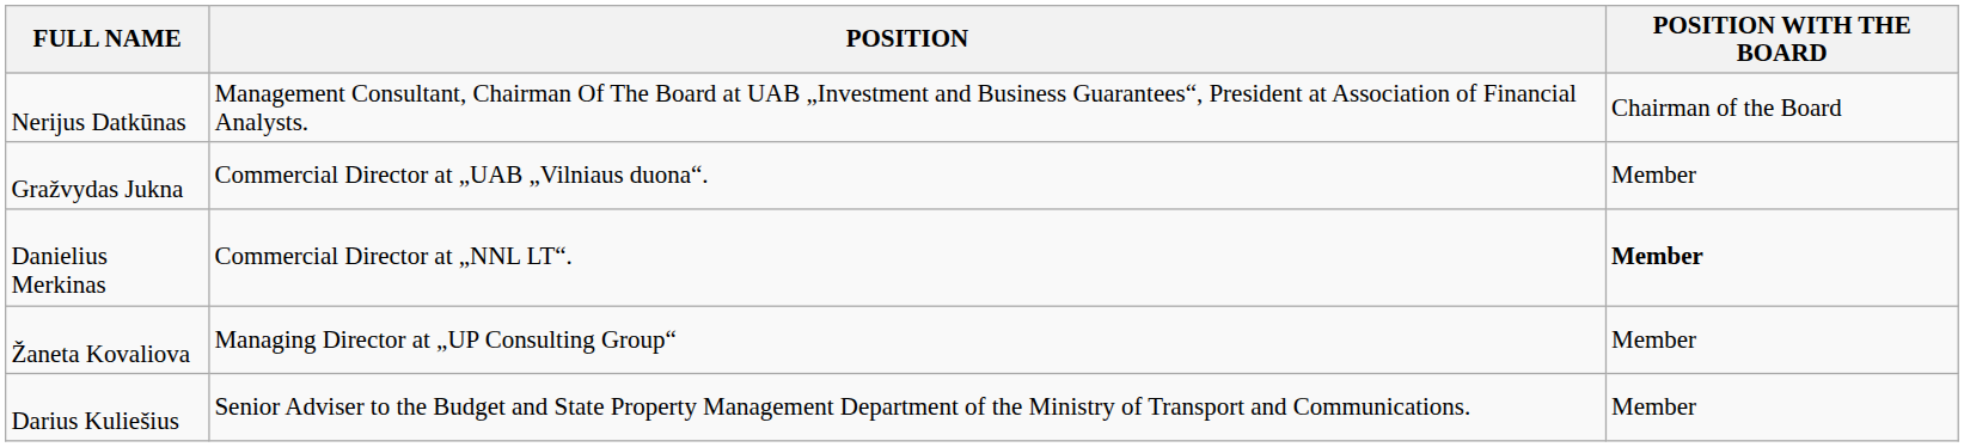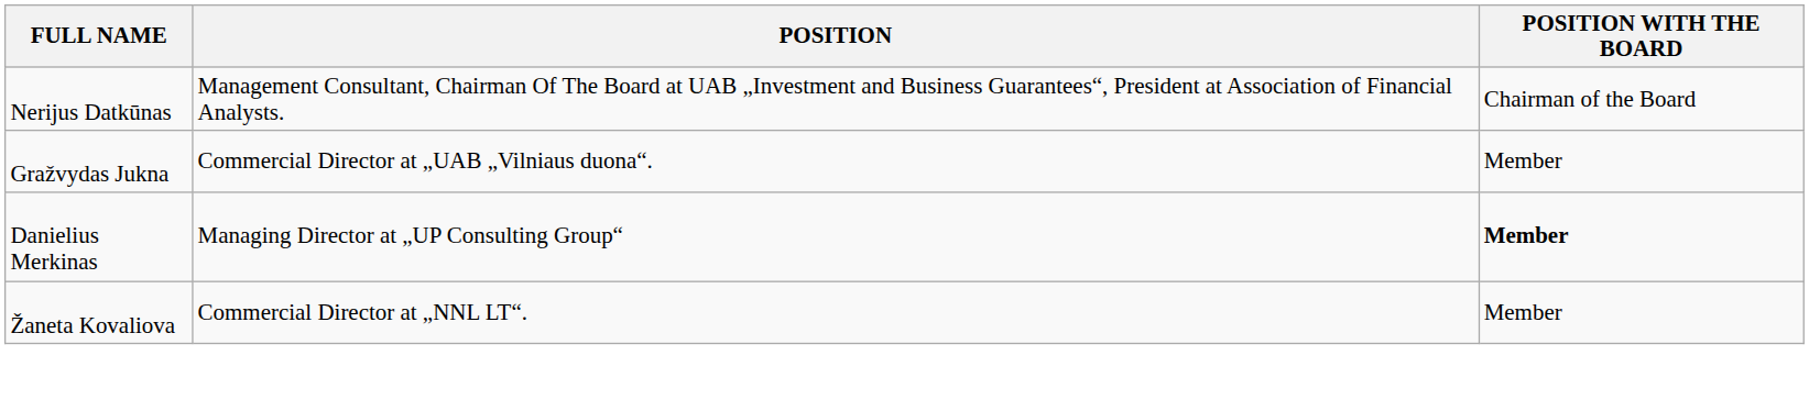Danielius Merkinas | POSITION: Commercial Director at „NNL LT“. -> Managing Director at „UP Consulting Group“
Žaneta Kovaliova | POSITION: Managing Director at „UP Consulting Group“ -> Commercial Director at „NNL LT“.
- row: Darius Kuliešius | Senior Adviser to the Budget and State Property Management Department of the Ministry of Transport and Communications. | Member
